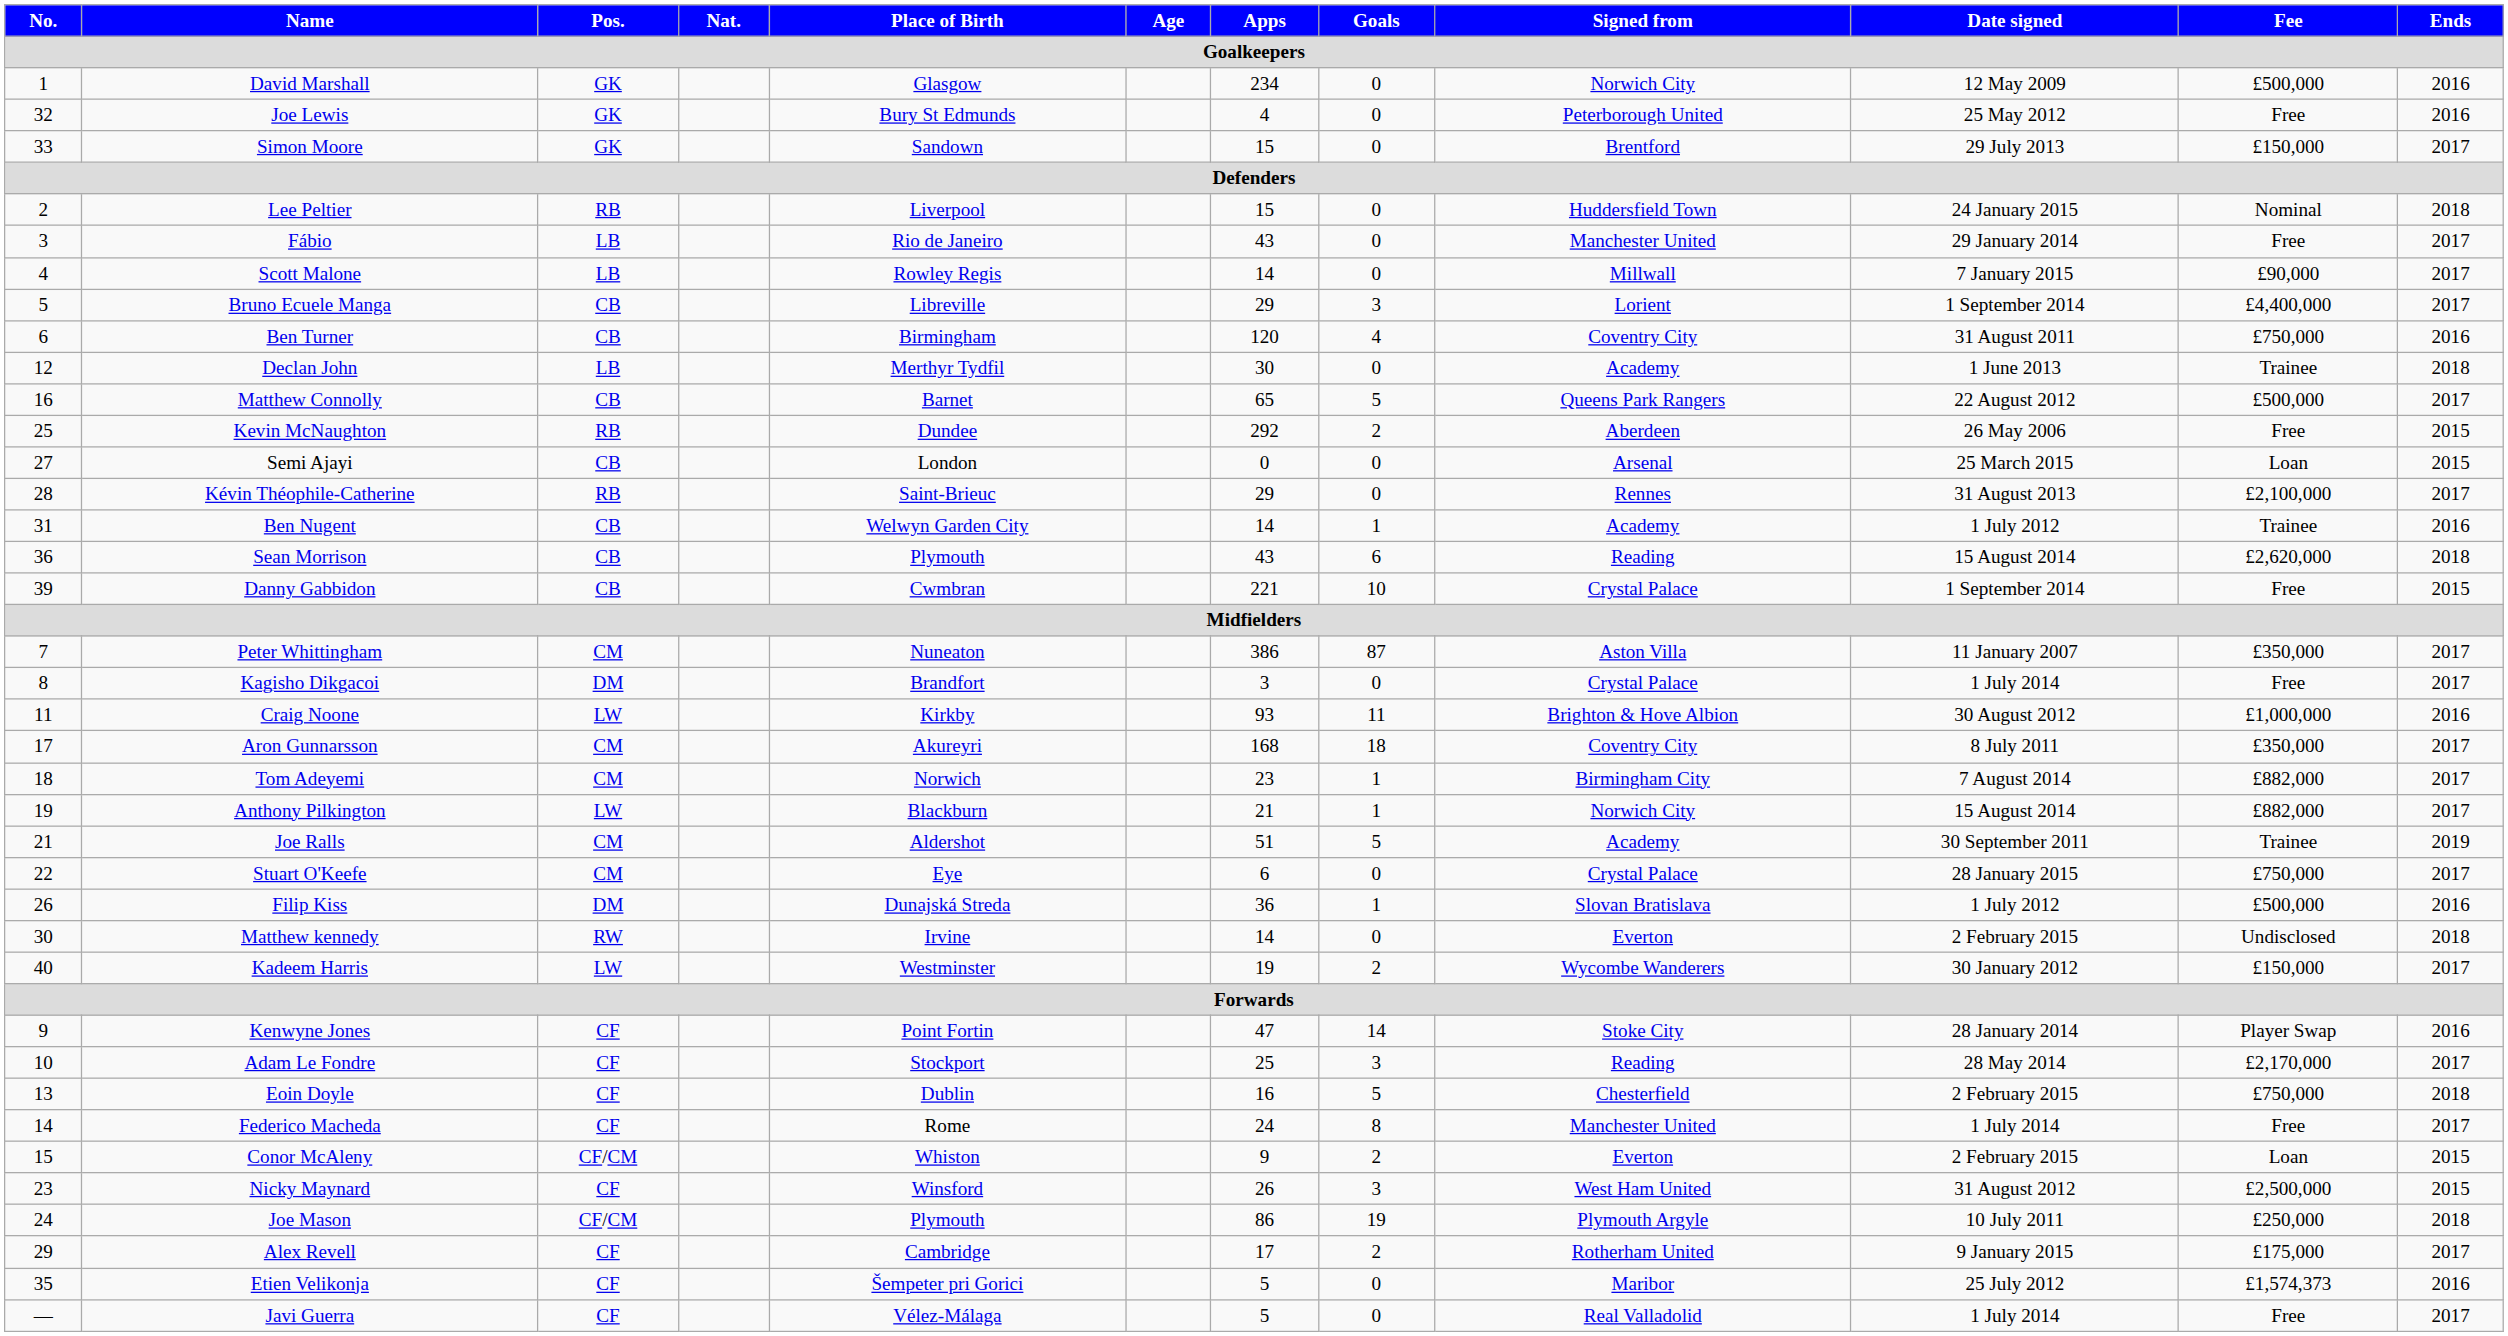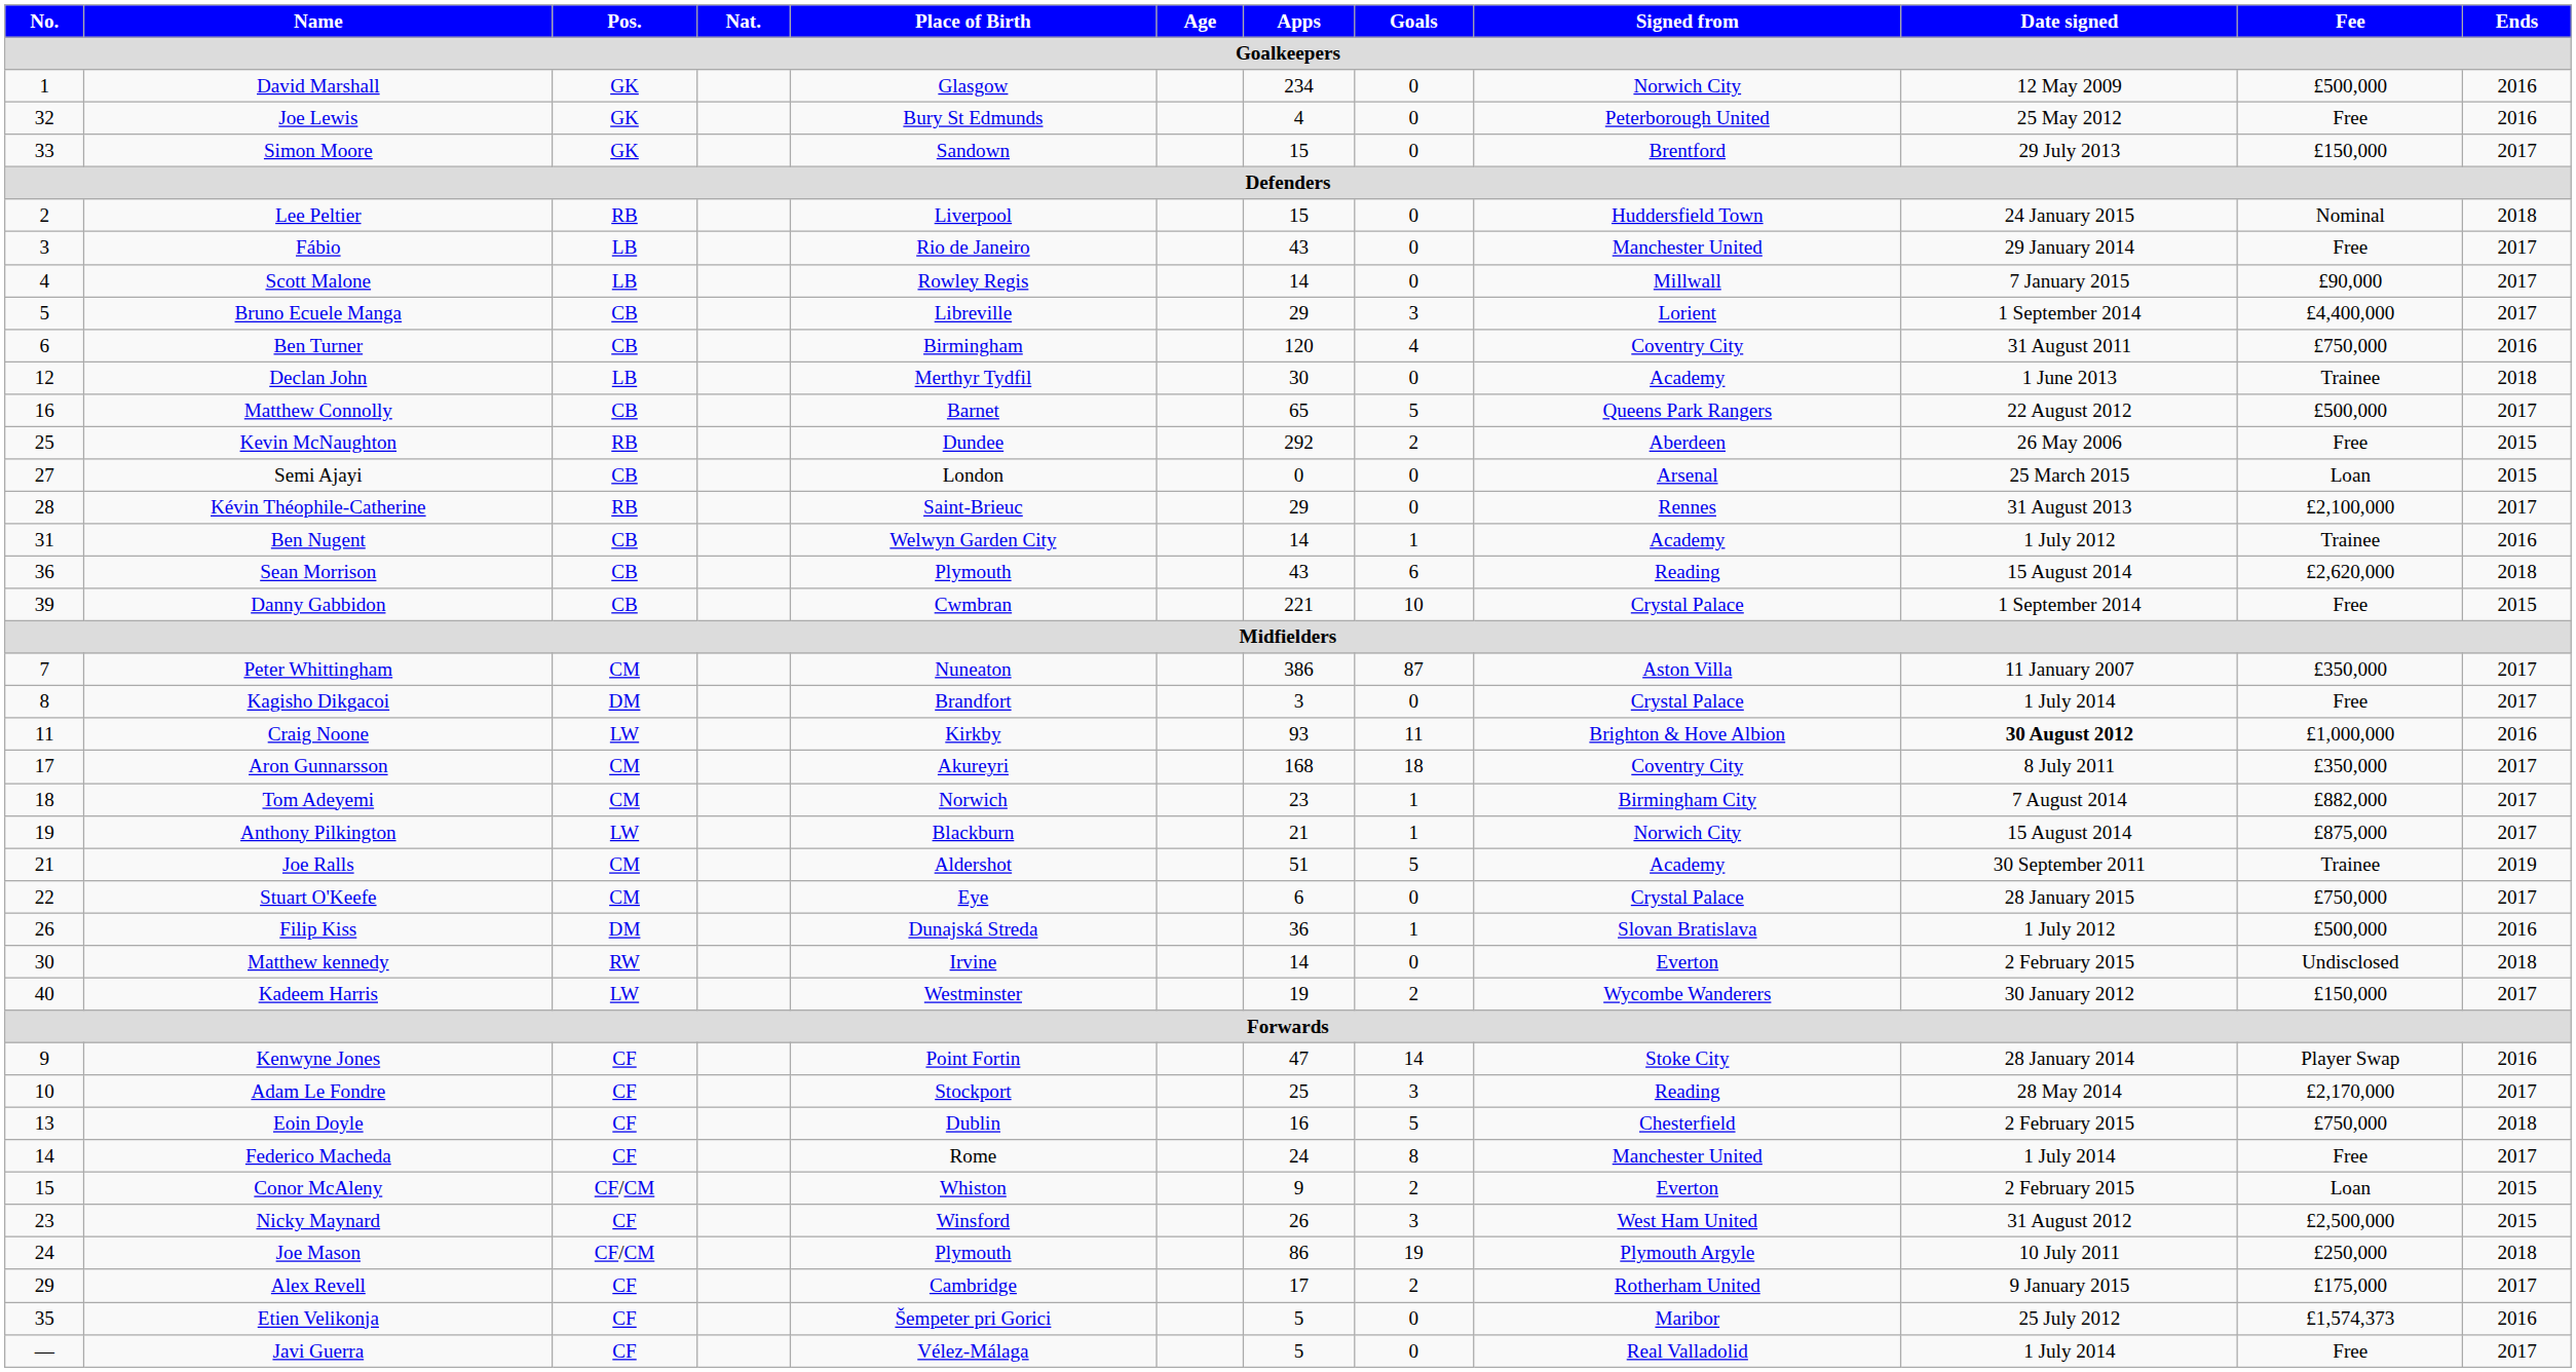Craig Noone | Date signed: normal -> bold
Anthony Pilkington | Fee: £882,000 -> £875,000
